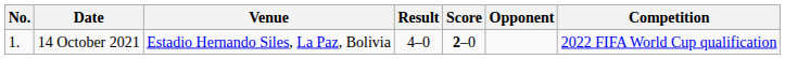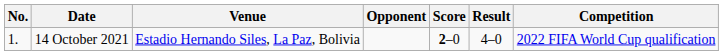columns swapped: Opponent <-> Result
